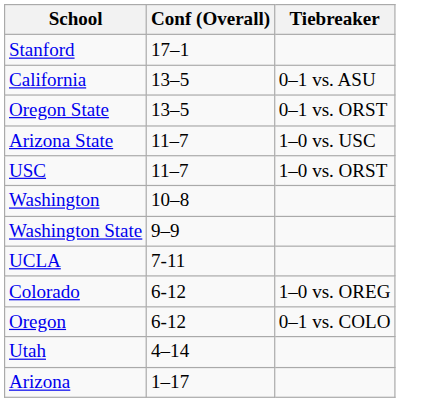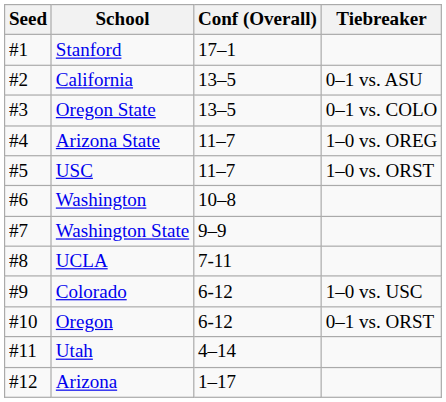+ column: Seed | #1 | #2 | #3 | #4 | #5 | #6 | #7 | #8 | #9 | #10 | #11 | #12
Oregon State | Tiebreaker: 0–1 vs. ORST -> 0–1 vs. COLO
Arizona State | Tiebreaker: 1–0 vs. USC -> 1–0 vs. OREG
Colorado | Tiebreaker: 1–0 vs. OREG -> 1–0 vs. USC
Oregon | Tiebreaker: 0–1 vs. COLO -> 0–1 vs. ORST
